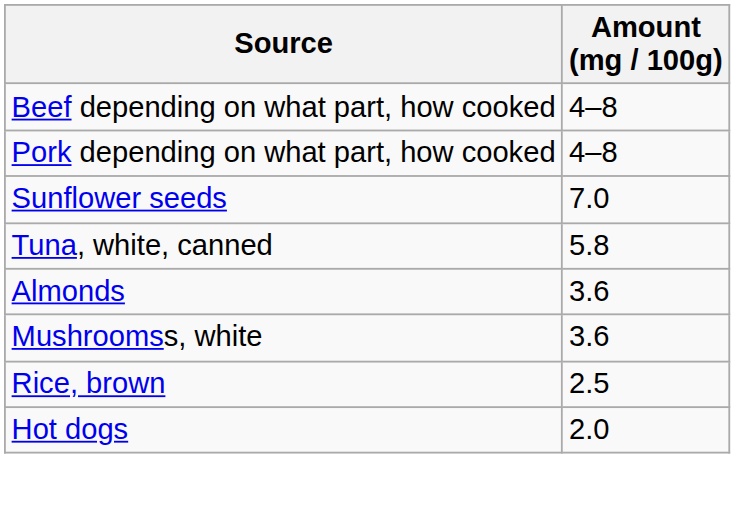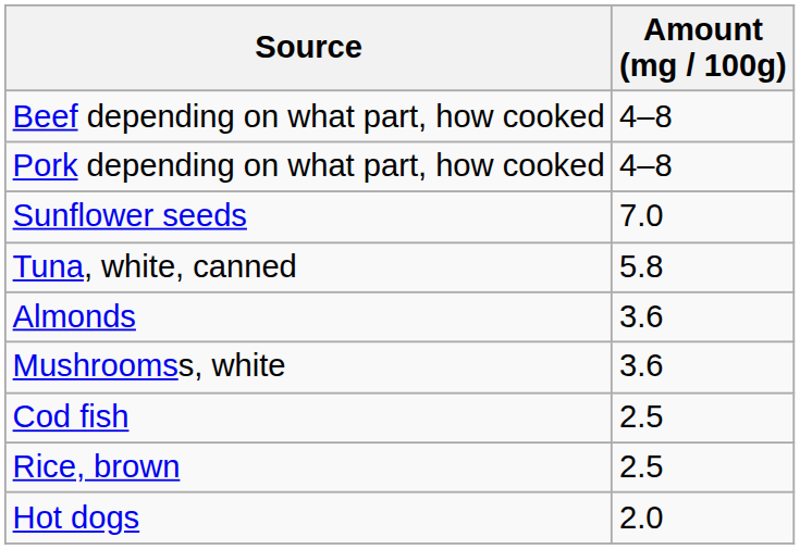+ row: Cod fish | 2.5
